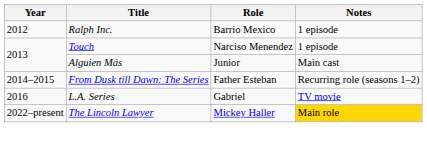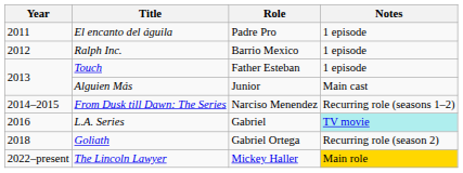+ row: 2011 | El encanto del águila | Padre Pro | 1 episode
Touch | Role: Narciso Menendez -> Father Esteban
From Dusk till Dawn: The Series | Role: Father Esteban -> Narciso Menendez
L.A. Series | Notes: no background -> paleturquoise background
+ row: 2018 | Goliath | Gabriel Ortega | Recurring role (season 2)
